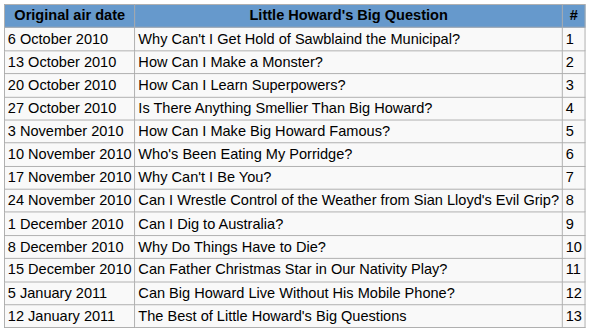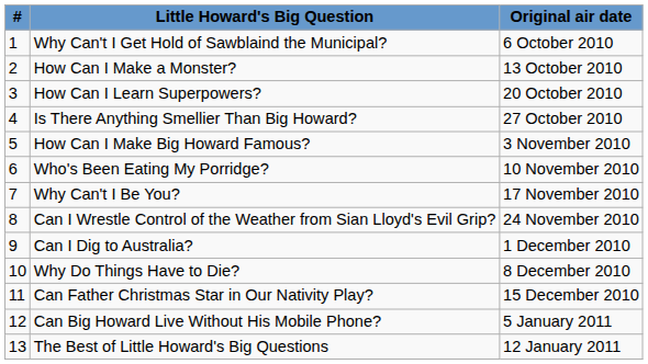columns swapped: # <-> Original air date
